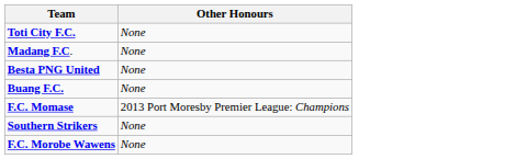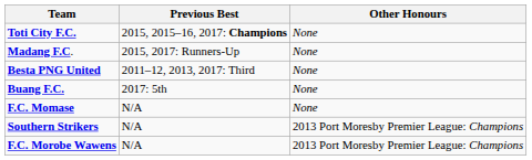+ column: Previous Best | 2015, 2015–16, 2017: Champions | 2015, 2017: Runners-Up | 2011–12, 2013, 2017: Third | 2017: 5th | N/A | N/A | N/A
F.C. Momase | Other Honours: 2013 Port Moresby Premier League: Champions -> None
Southern Strikers | Other Honours: None -> 2013 Port Moresby Premier League: Champions
F.C. Morobe Wawens | Other Honours: None -> 2013 Port Moresby Premier League: Champions
